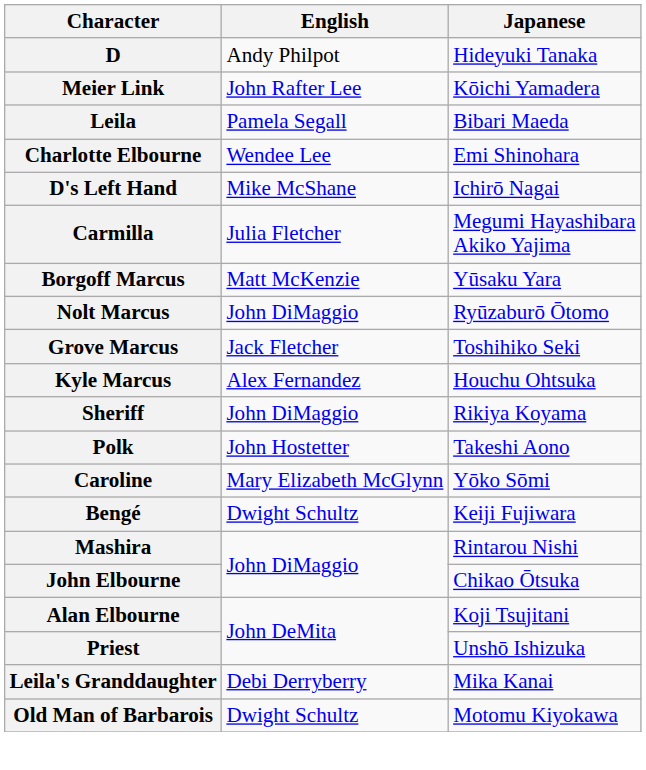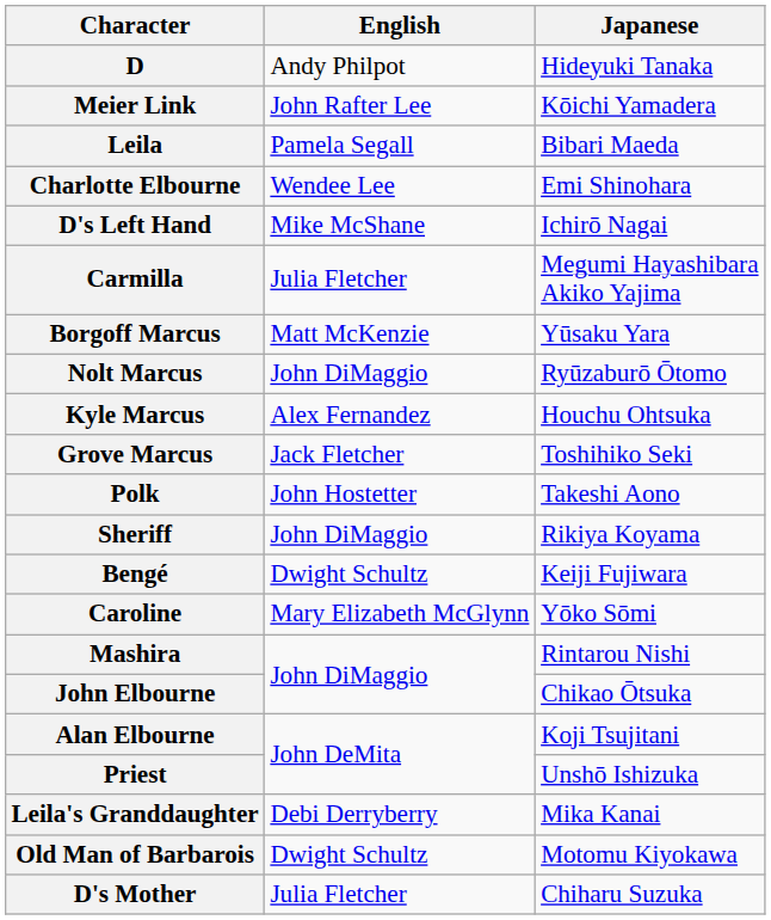rows swapped: Kyle Marcus <-> Grove Marcus
rows swapped: Polk <-> Sheriff
rows swapped: Bengé <-> Caroline
+ row: D's Mother | Julia Fletcher | Chiharu Suzuka
